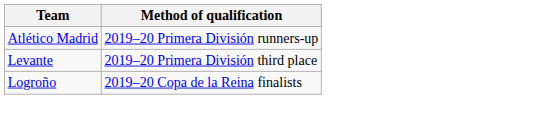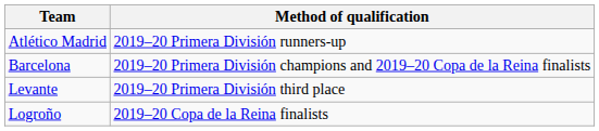+ row: Barcelona | 2019–20 Primera División champions and 2019–20 Copa de la Reina finalists
